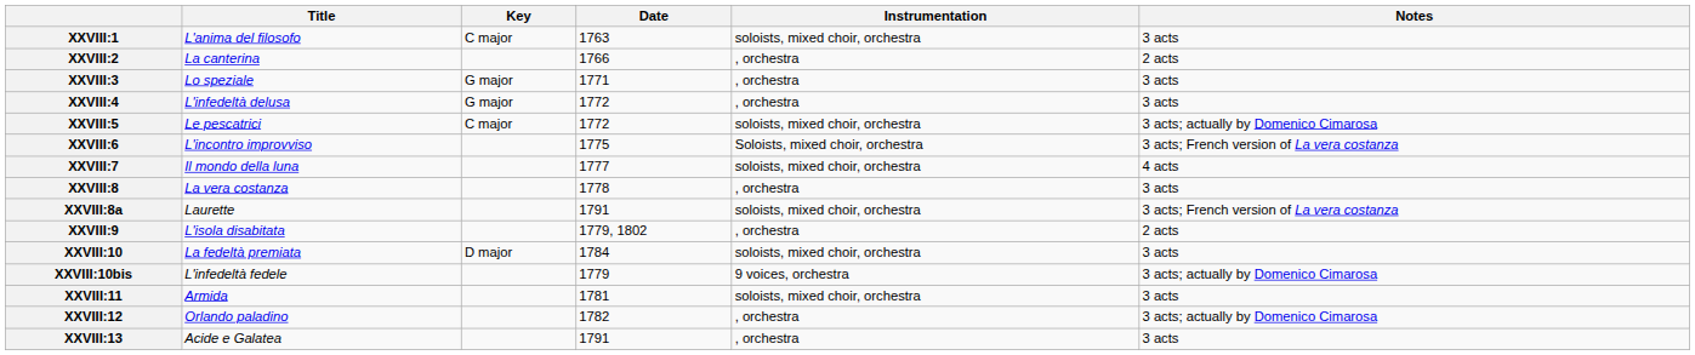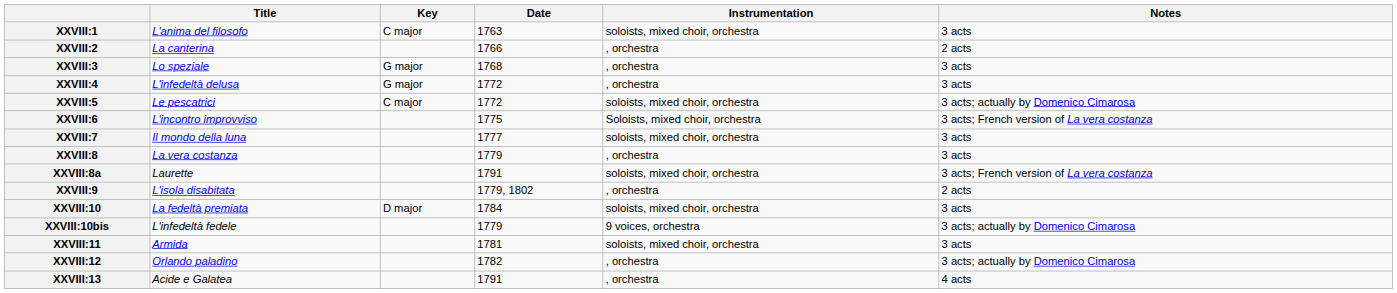XXVIII:3 | Date: 1771 -> 1768
XXVIII:7 | Notes: 4 acts -> 3 acts
XXVIII:8 | Date: 1778 -> 1779
XXVIII:13 | Notes: 3 acts -> 4 acts
